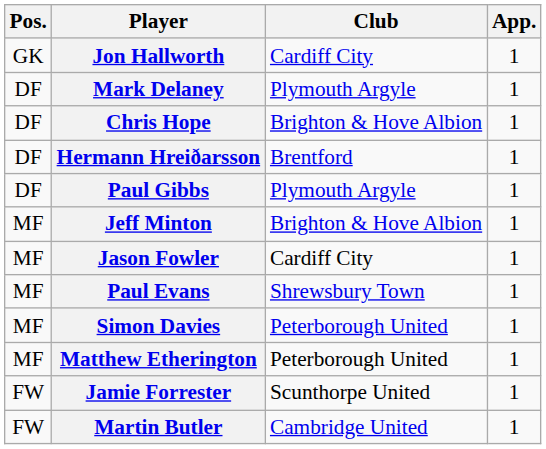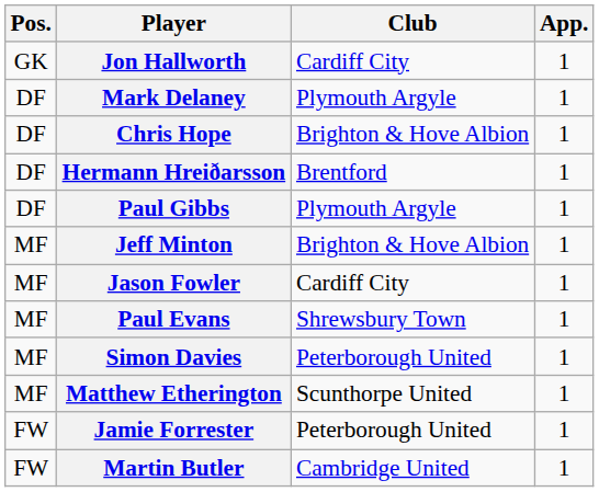Matthew Etherington | Club: Peterborough United -> Scunthorpe United
Jamie Forrester | Club: Scunthorpe United -> Peterborough United
